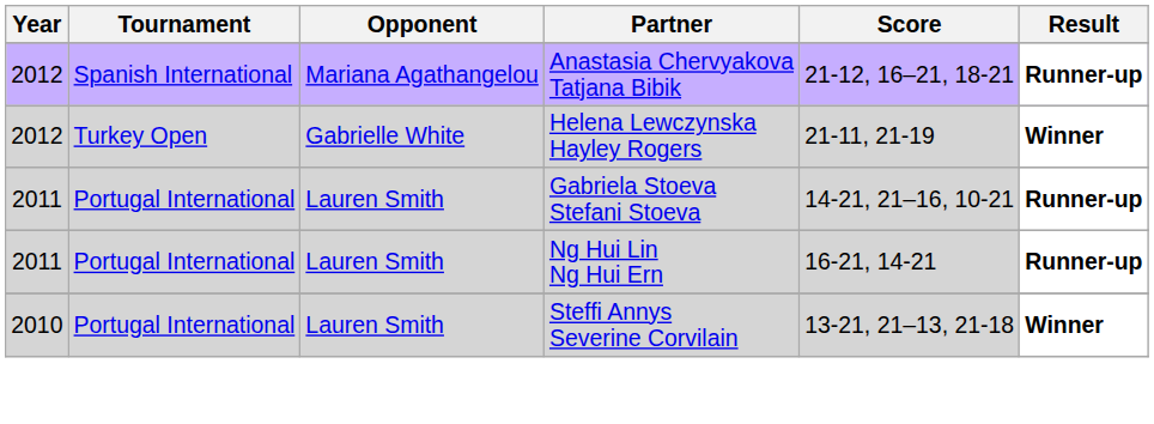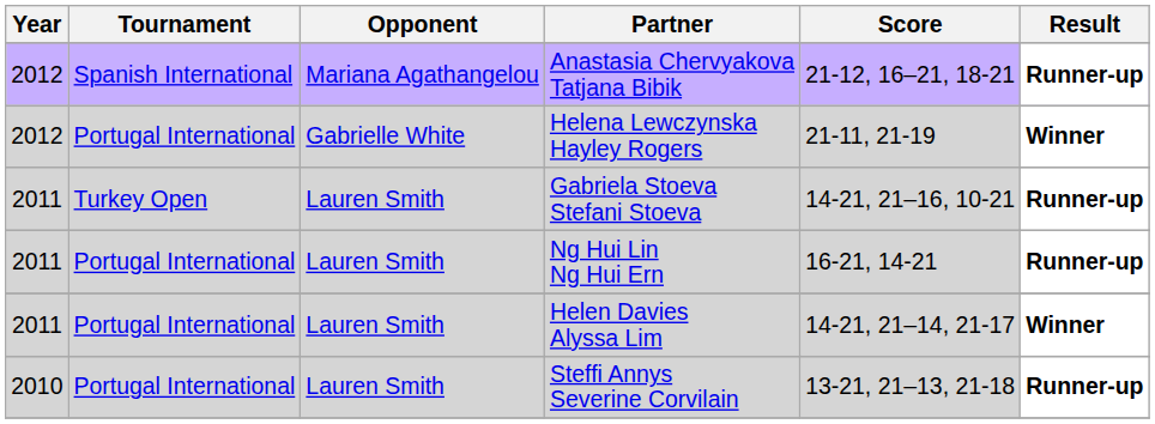Helena Lewczynska Hayley Rogers | Tournament: Turkey Open -> Portugal International
Gabriela Stoeva Stefani Stoeva | Tournament: Portugal International -> Turkey Open
+ row: 2011 | Portugal International | Lauren Smith | Helen Davies Alyssa Lim | 14-21, 21–14, 21-17 | Winner
Steffi Annys Severine Corvilain | Result: Winner -> Runner-up
